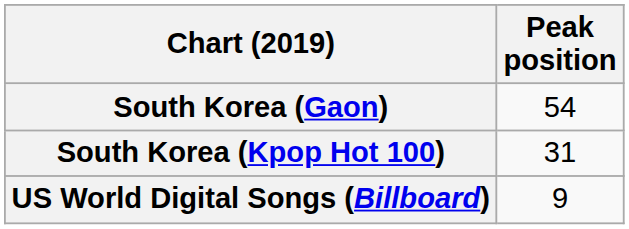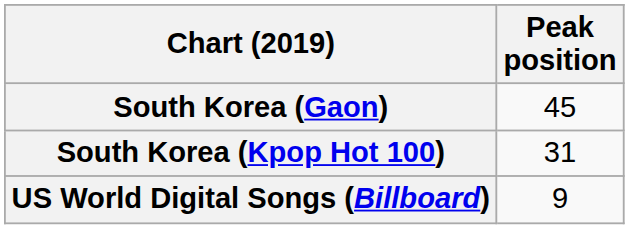South Korea (Gaon) | Peak position: 54 -> 45
